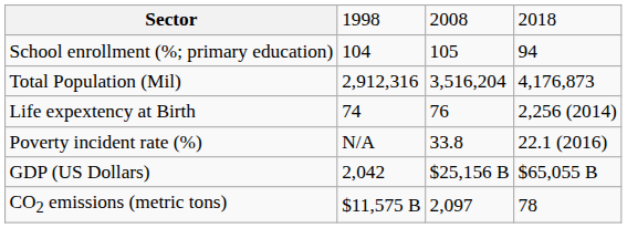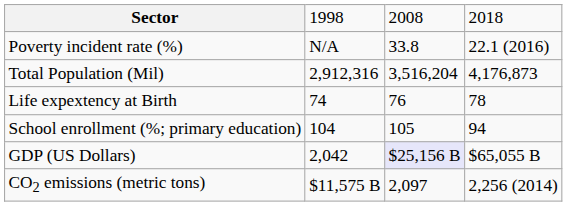rows swapped: School enrollment (%; primary education) <-> Poverty incident rate (%)
Life expextency at Birth | column 4: 2,256 (2014) -> 78
GDP (US Dollars) | column 3: no background -> lavender background
CO2 emissions (metric tons) | column 4: 78 -> 2,256 (2014)
